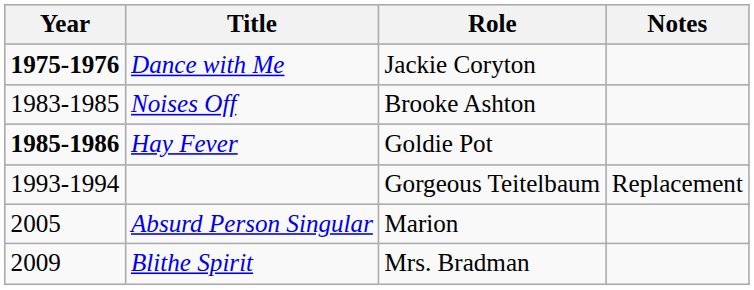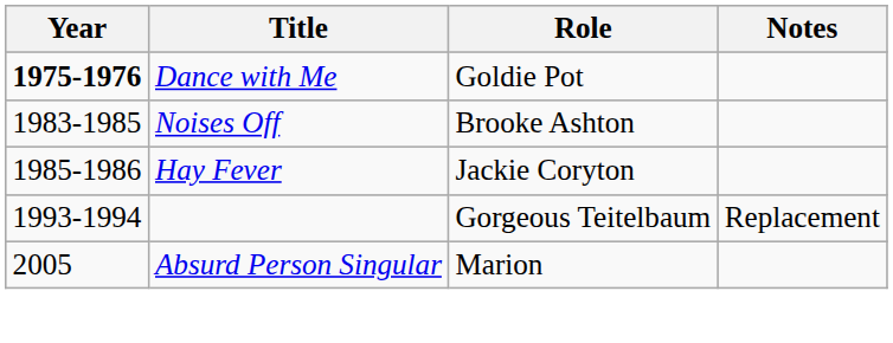Dance with Me | Role: Jackie Coryton -> Goldie Pot
Hay Fever | Year: bold -> normal
Hay Fever | Role: Goldie Pot -> Jackie Coryton
- row: 2009 | Blithe Spirit | Mrs. Bradman
